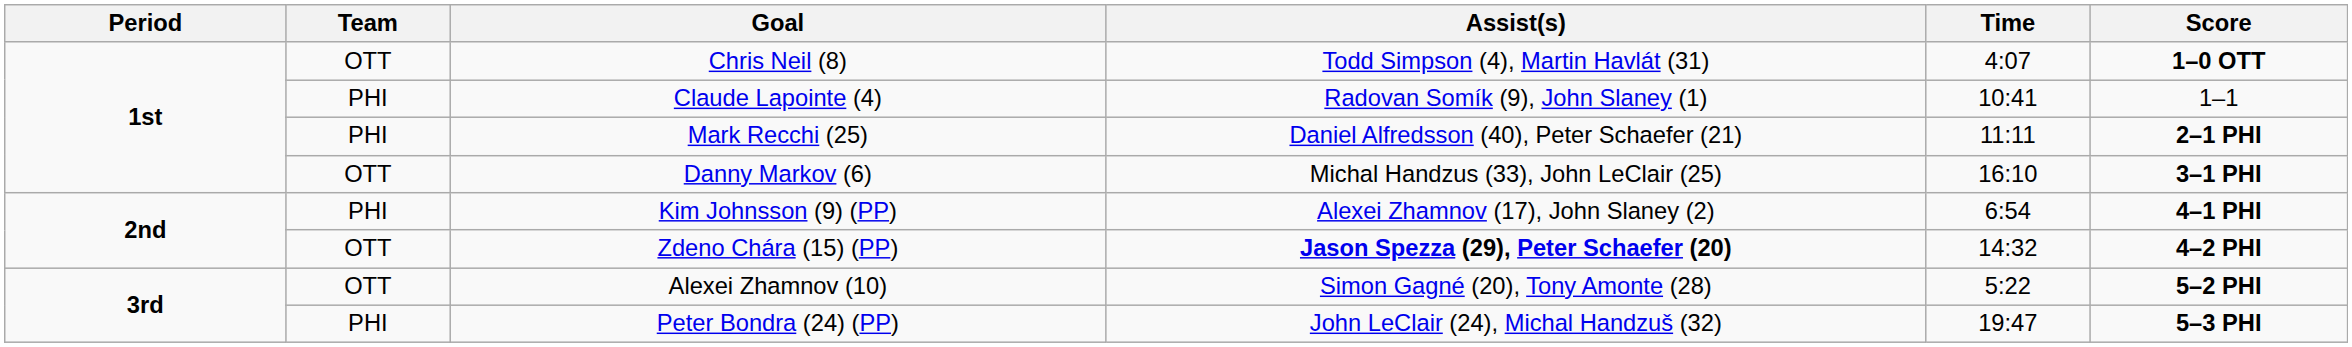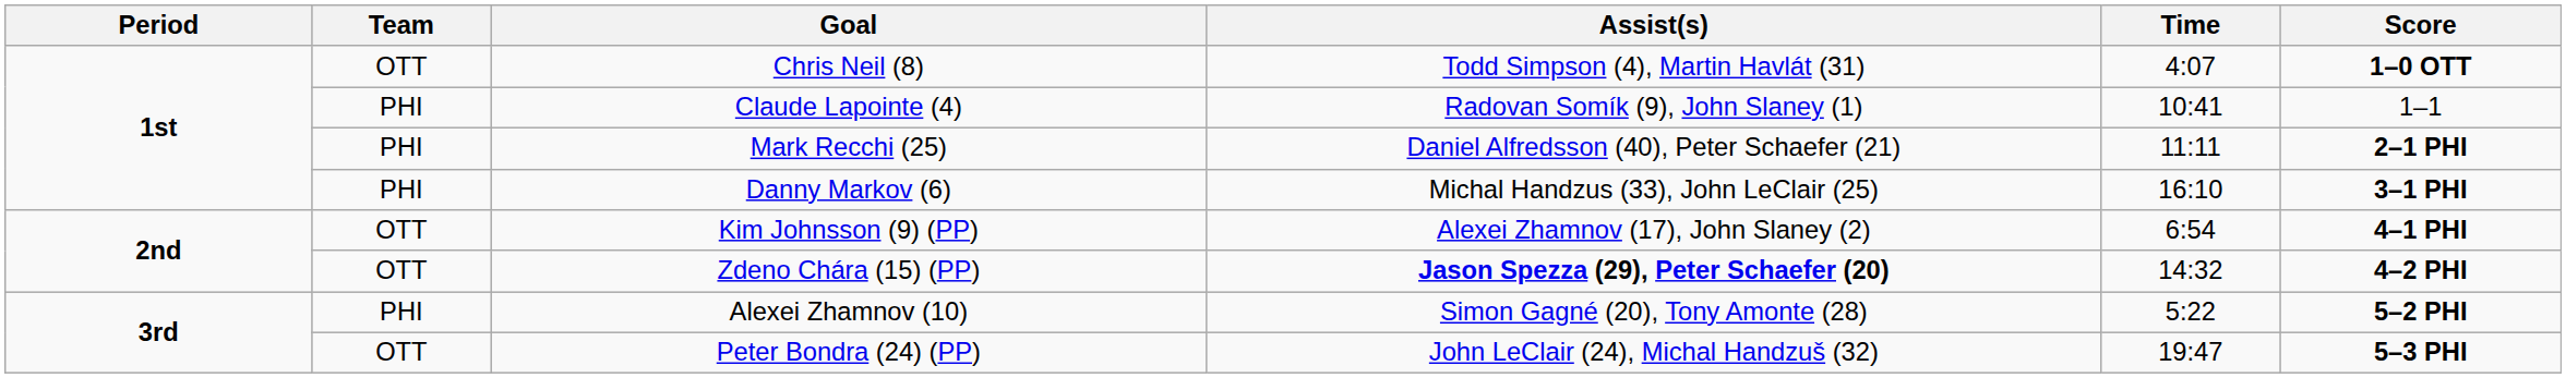Danny Markov (6) | Team: OTT -> PHI
Kim Johnsson (9) (PP) | Team: PHI -> OTT
Alexei Zhamnov (10) | Team: OTT -> PHI
Peter Bondra (24) (PP) | Team: PHI -> OTT
